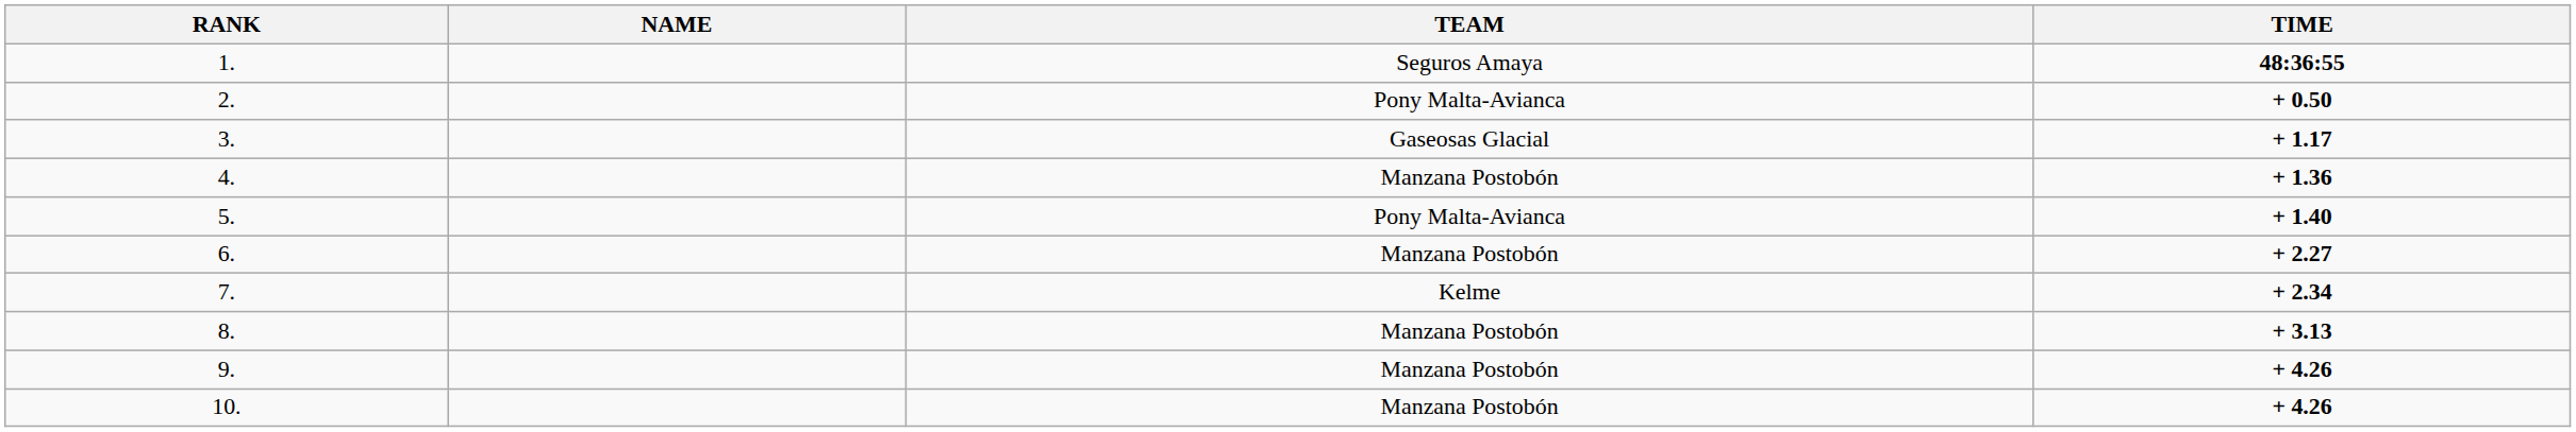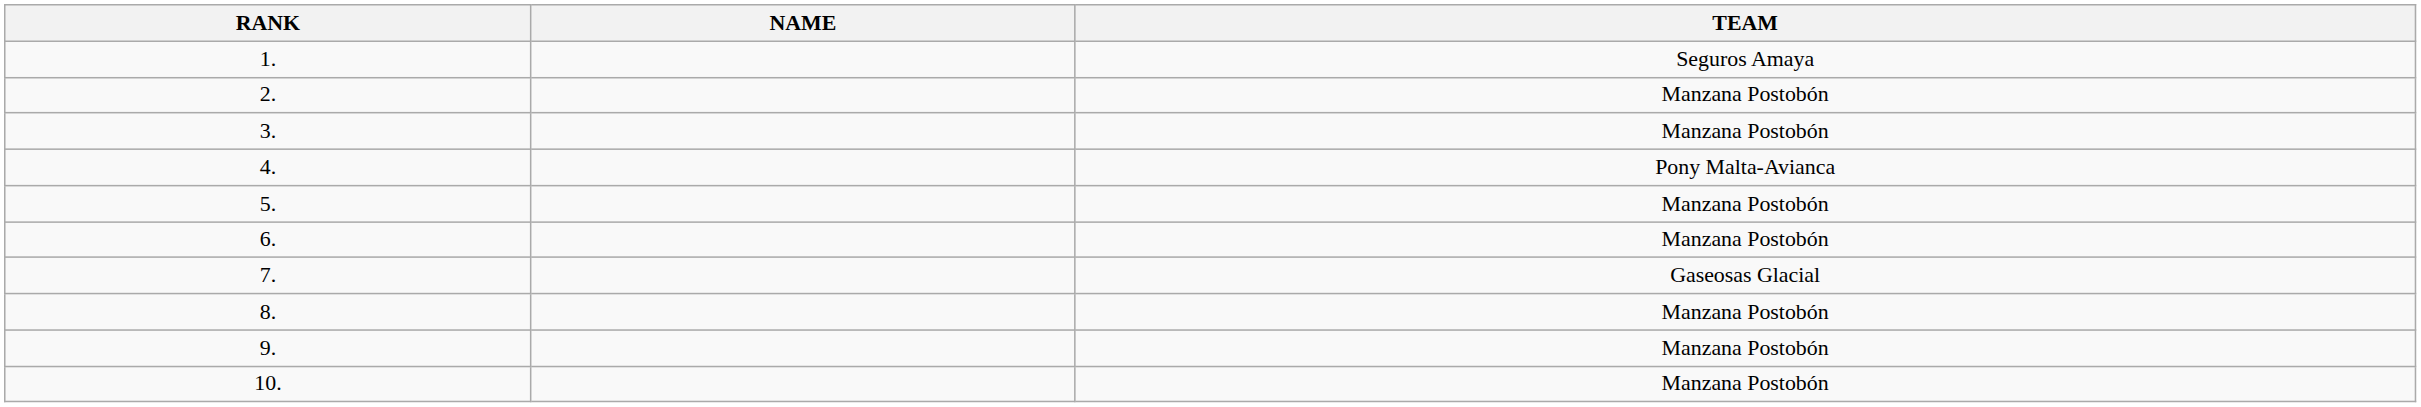- column: TIME | 48:36:55 | + 0.50 | + 1.17 | + 1.36 | + 1.40 | + 2.27 | + 2.34 | + 3.13 | + 4.26 | + 4.26
2. | TEAM: Pony Malta-Avianca -> Manzana Postobón
3. | TEAM: Gaseosas Glacial -> Manzana Postobón
4. | TEAM: Manzana Postobón -> Pony Malta-Avianca
5. | TEAM: Pony Malta-Avianca -> Manzana Postobón
7. | TEAM: Kelme -> Gaseosas Glacial
